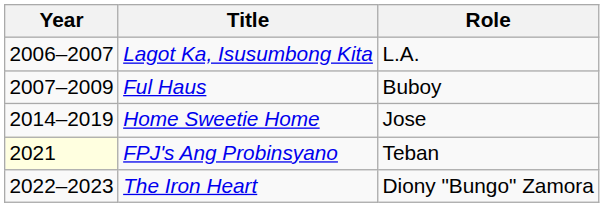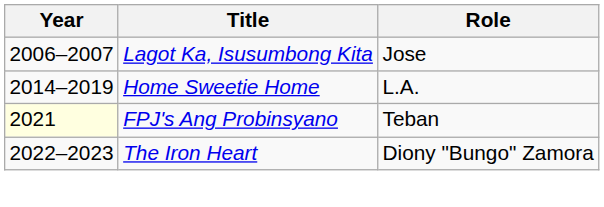Lagot Ka, Isusumbong Kita | Role: L.A. -> Jose
- row: 2007–2009 | Ful Haus | Buboy
Home Sweetie Home | Role: Jose -> L.A.
